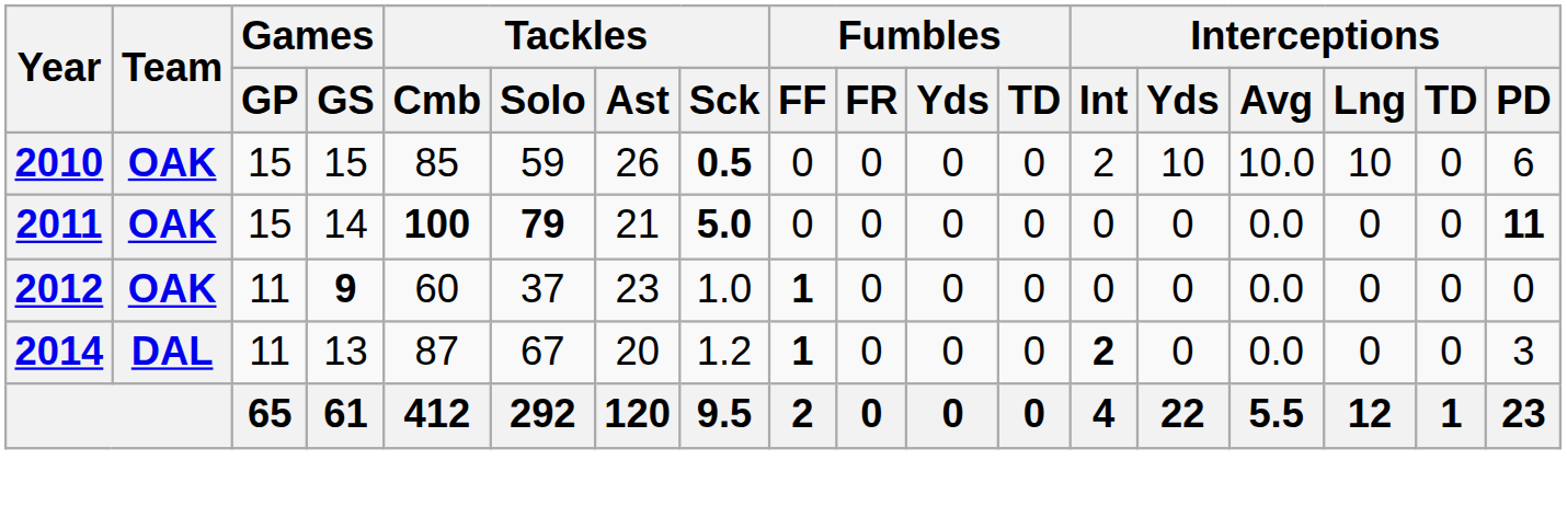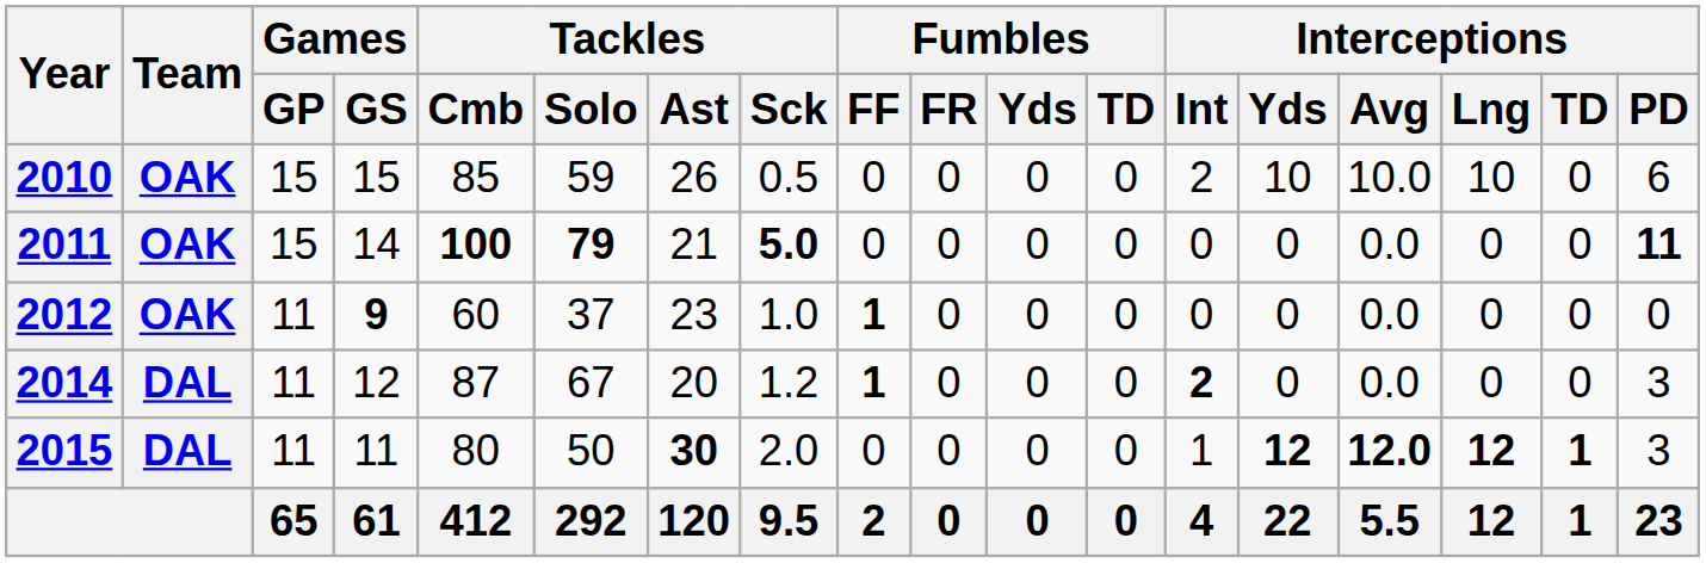2010 | Tackles / Sck: bold -> normal
2014 | Games / GS: 13 -> 12
+ row: 2015 | DAL | 11 | 11 | 80 | 50 | 30 | 2.0 | 0 | 0 | 0 | 0 | 1 | 12 | 12.0 | 12 | 1 | 3
